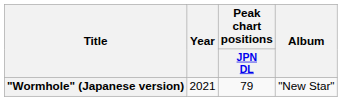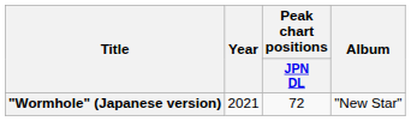"Wormhole" (Japanese version) | Peak chart positions / JPN DL: 79 -> 72
